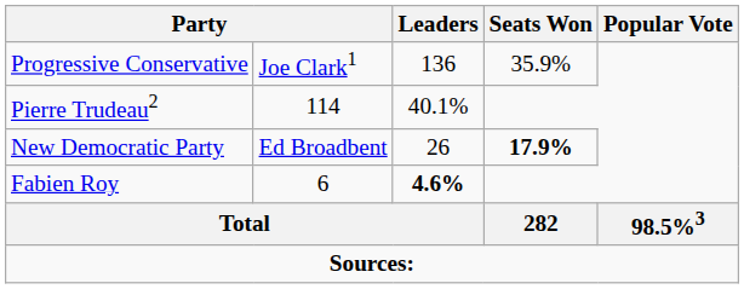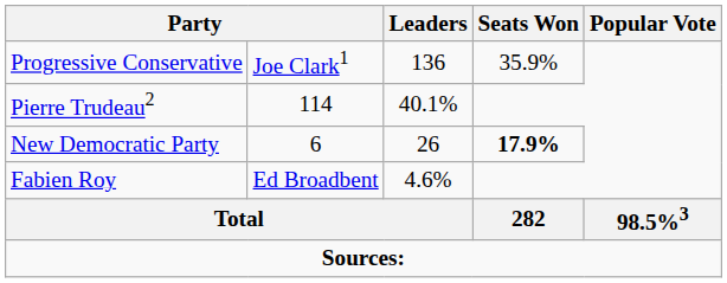New Democratic Party | column 2: Ed Broadbent -> 6
Fabien Roy | column 2: 6 -> Ed Broadbent
Fabien Roy | Leaders: bold -> normal
